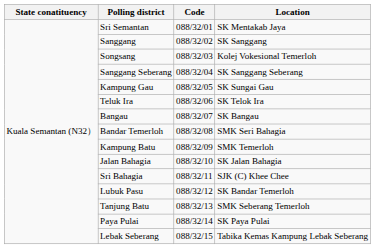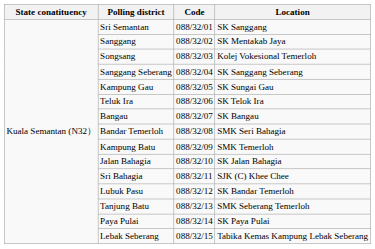Sri Semantan | Location: SK Mentakab Jaya -> SK Sanggang
Sanggang | Location: SK Sanggang -> SK Mentakab Jaya
